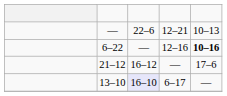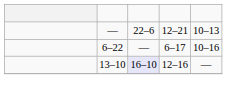6–22 | column 4: 12–16 -> 6–17
6–22 | column 5: bold -> normal
- row: 21–12 | 16–12 | — | 17–6
13–10 | column 4: 6–17 -> 12–16
